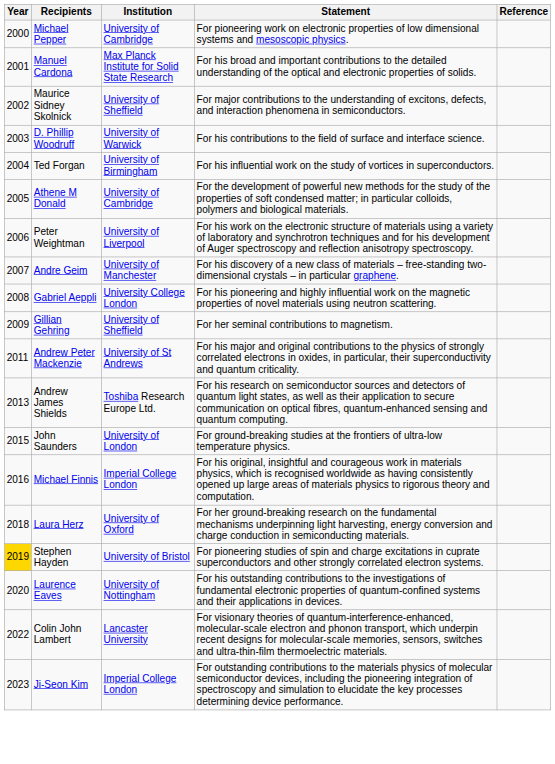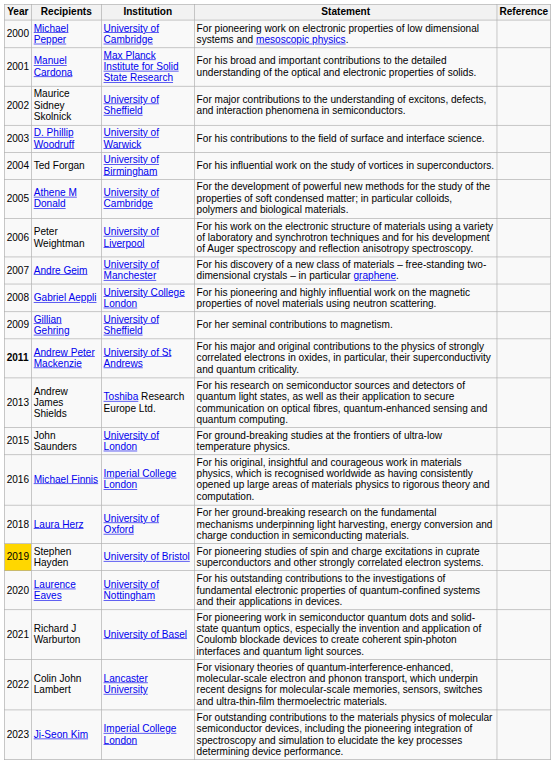Andrew Peter Mackenzie | Year: normal -> bold
+ row: 2021 | Richard J Warburton | University of Basel | For pioneering work in semiconductor quantum dots and solid-state quantum optics, especially the invention and application of Coulomb blockade devices to create coherent spin-photon interfaces and quantum light sources.
